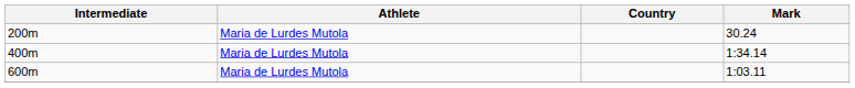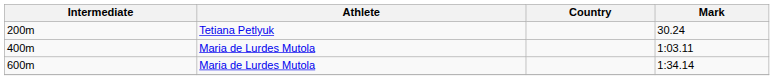200m | Athlete: Maria de Lurdes Mutola -> Tetiana Petlyuk
400m | Mark: 1:34.14 -> 1:03.11
600m | Mark: 1:03.11 -> 1:34.14
